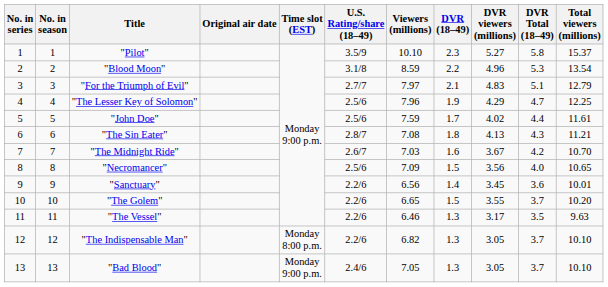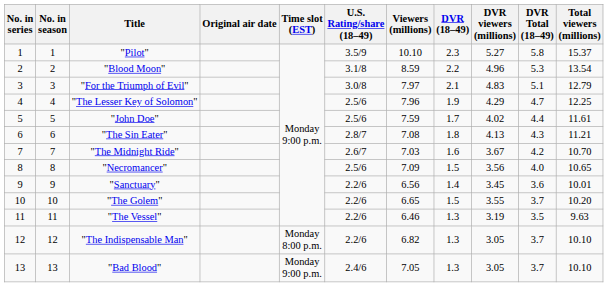"For the Triumph of Evil" | U.S. Rating/share (18–49): 2.7/7 -> 3.0/8
"The Vessel" | DVR viewers (millions): 3.17 -> 3.19
